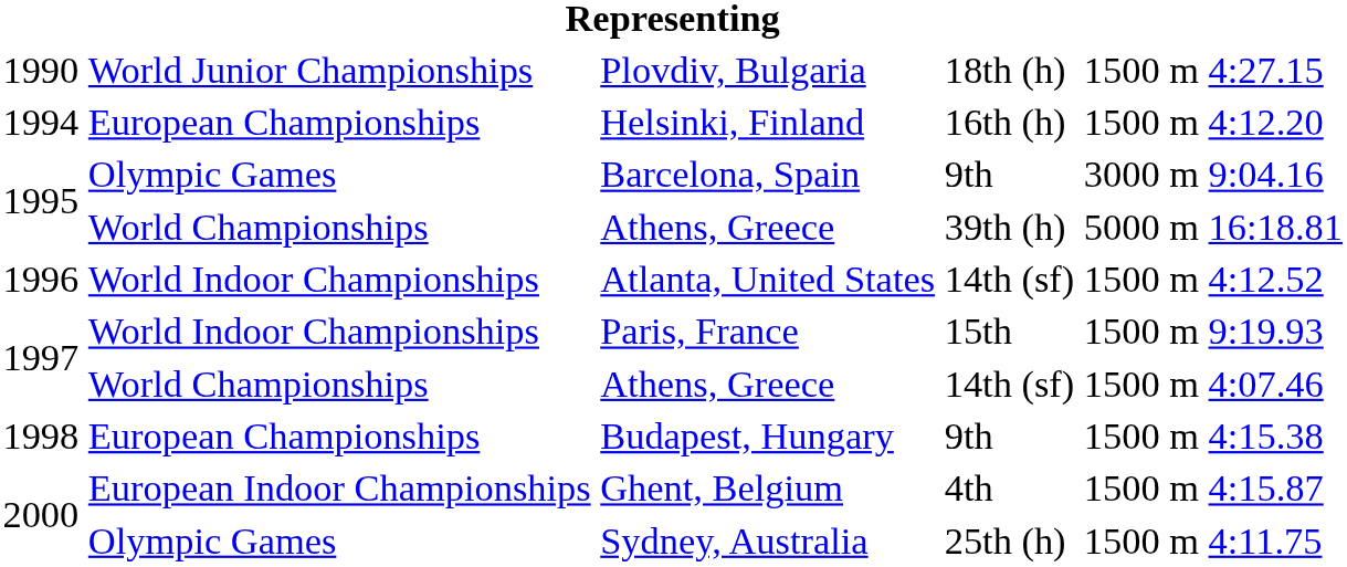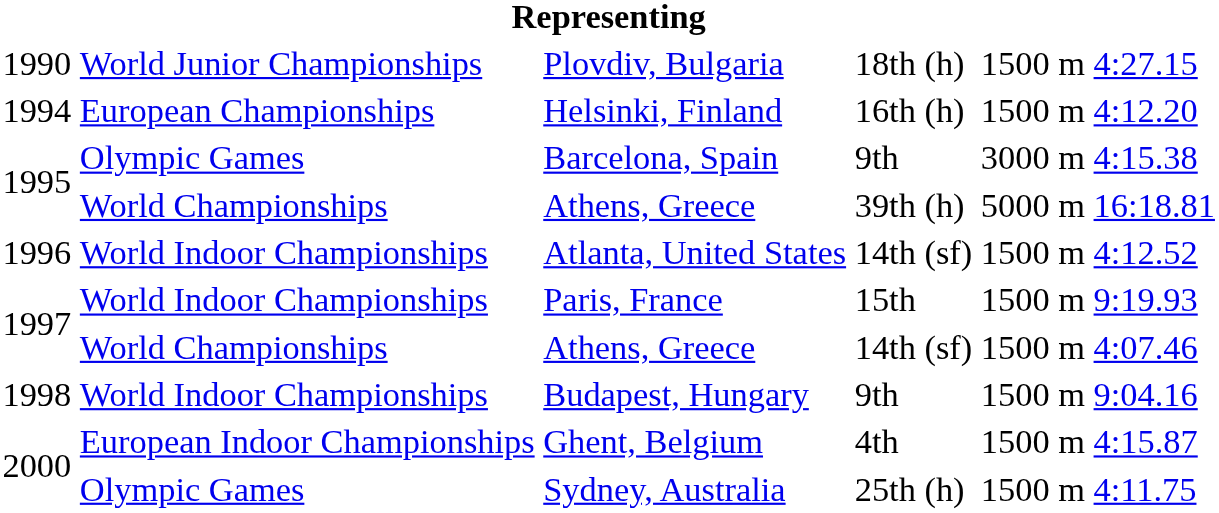Barcelona, Spain | column 6: 9:04.16 -> 4:15.38
Budapest, Hungary | column 2: European Championships -> World Indoor Championships
Budapest, Hungary | column 6: 4:15.38 -> 9:04.16
